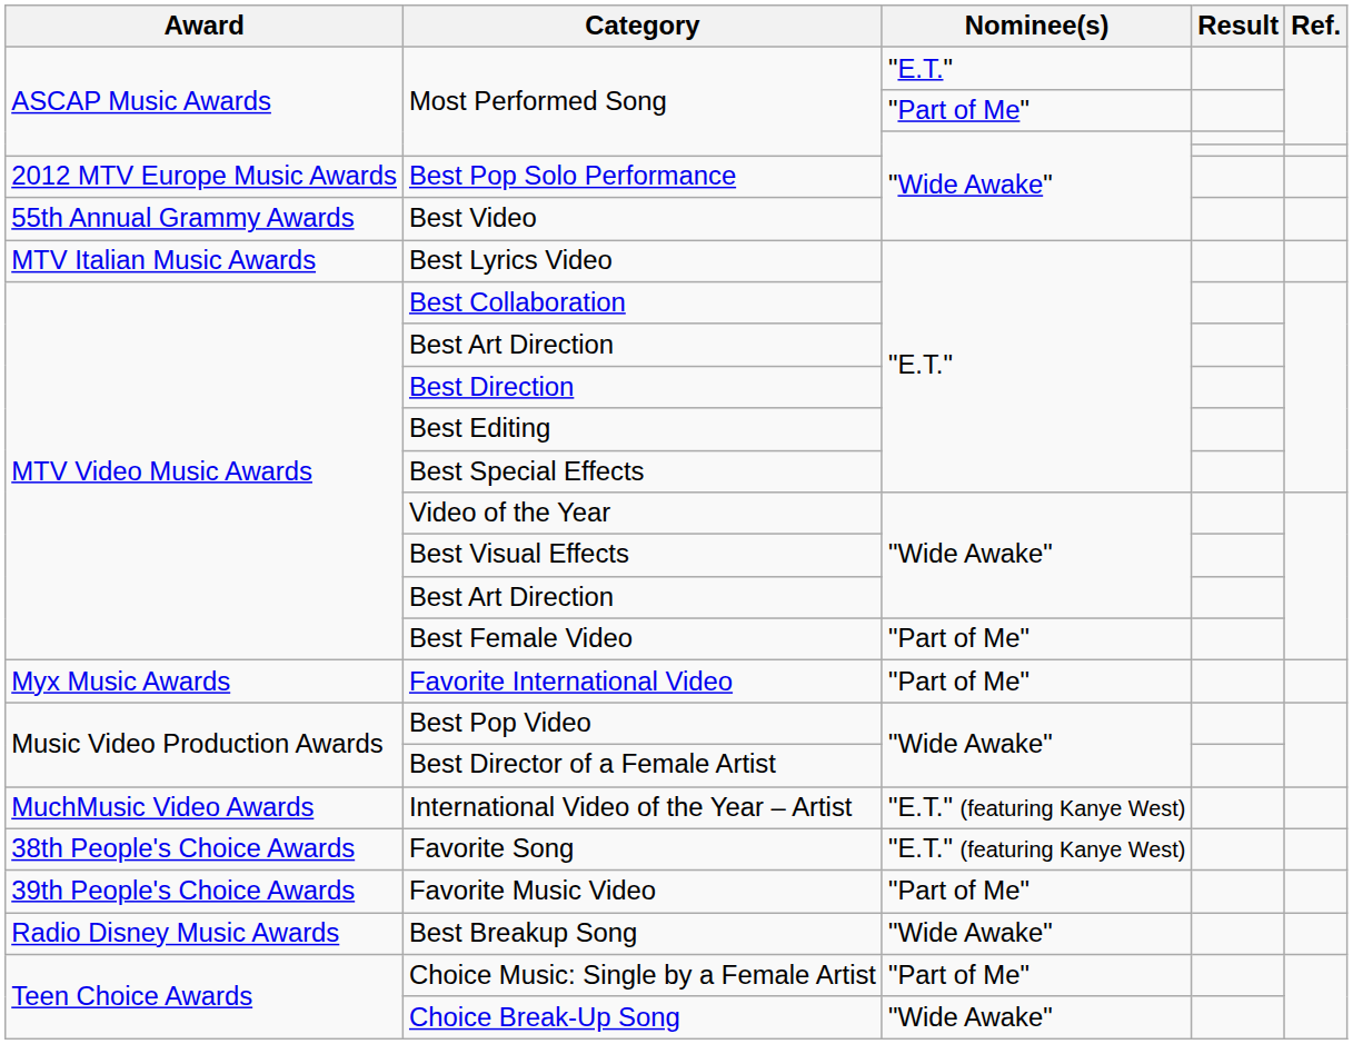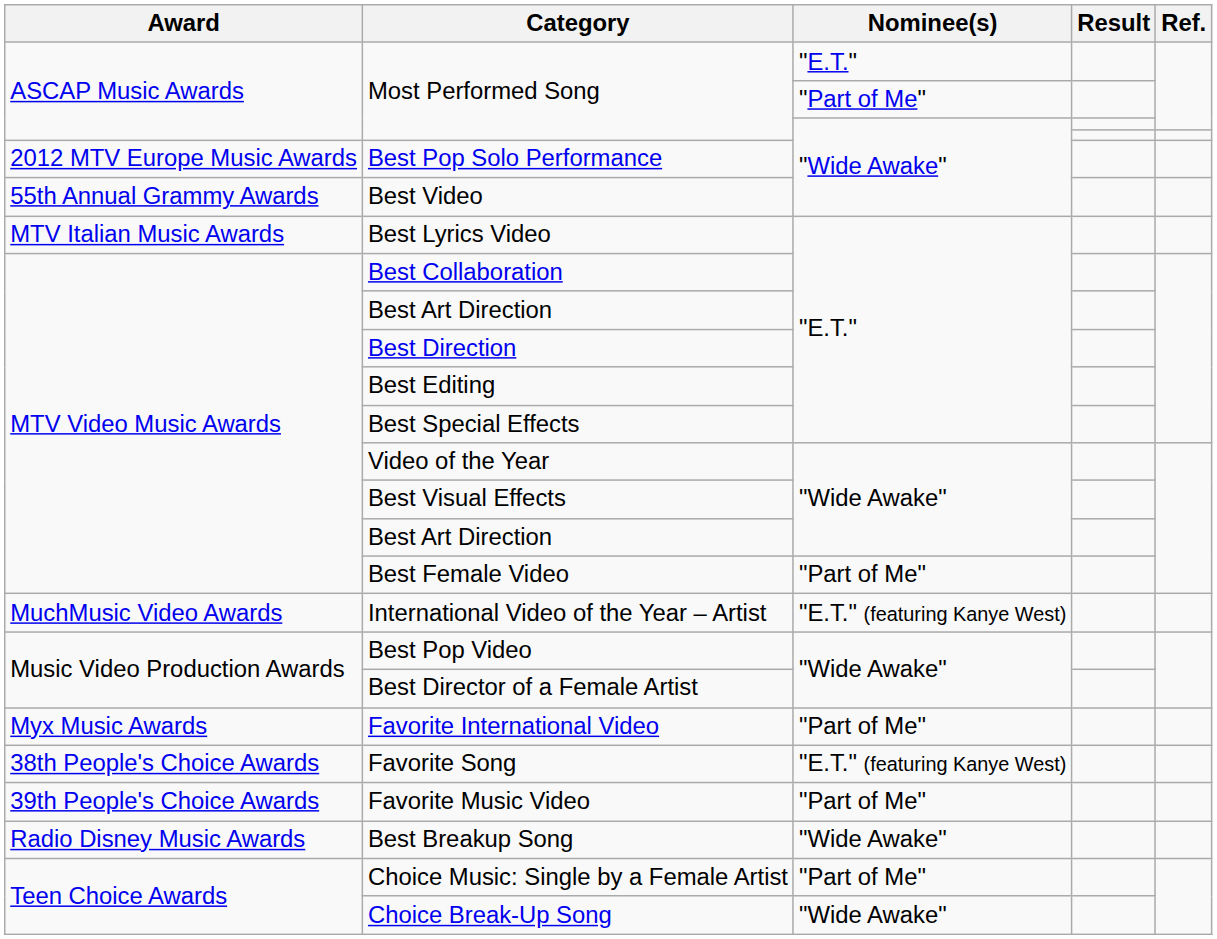rows swapped: International Video of the Year – Artist <-> Favorite International Video
